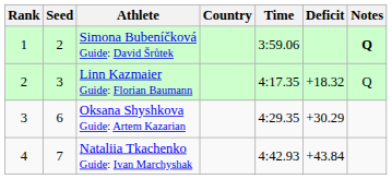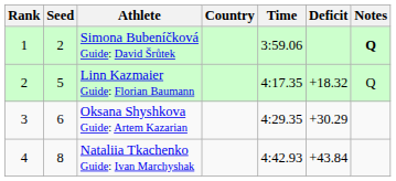Linn Kazmaier Guide: Florian Baumann | Seed: 3 -> 5
Nataliia Tkachenko Guide: Ivan Marchyshak | Seed: 7 -> 8
